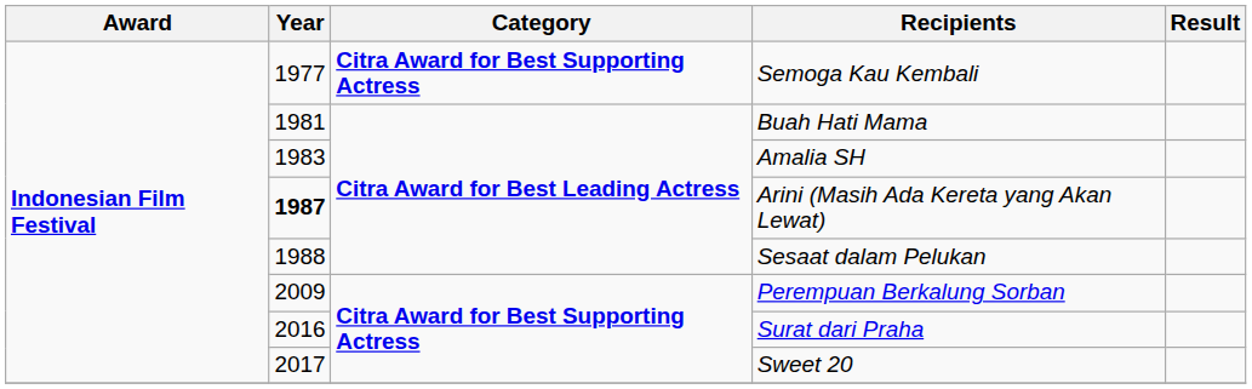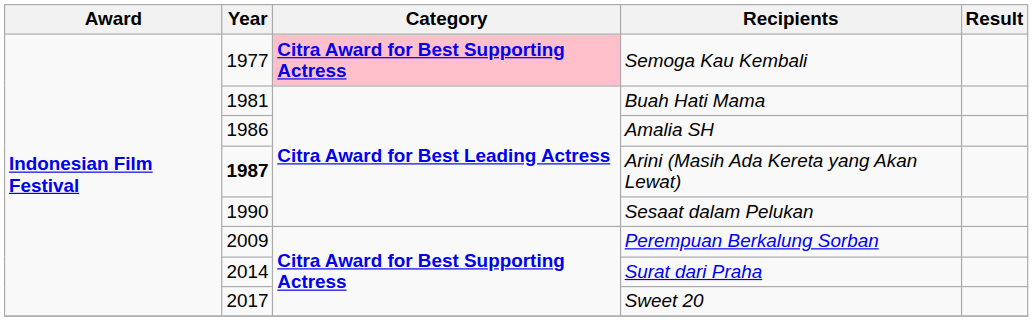Semoga Kau Kembali | Category: no background -> pink background
Amalia SH | Year: 1983 -> 1986
Sesaat dalam Pelukan | Year: 1988 -> 1990
Surat dari Praha | Year: 2016 -> 2014
